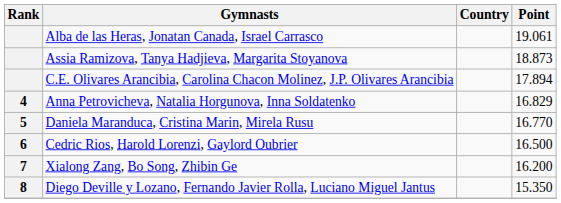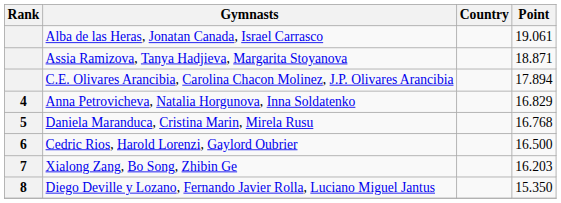Assia Ramizova, Tanya Hadjieva, Margarita Stoyanova | Point: 18.873 -> 18.871
Daniela Maranduca, Cristina Marin, Mirela Rusu | Point: 16.770 -> 16.768
Xialong Zang, Bo Song, Zhibin Ge | Point: 16.200 -> 16.203
